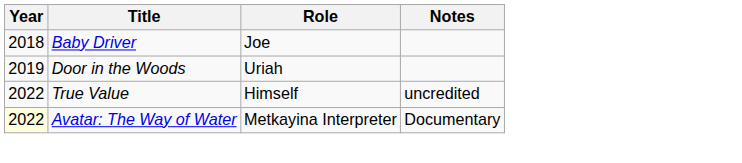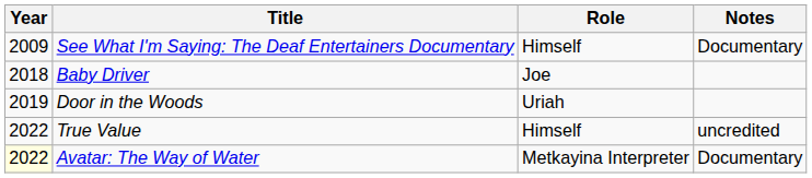+ row: 2009 | See What I'm Saying: The Deaf Entertainers Documentary | Himself | Documentary
